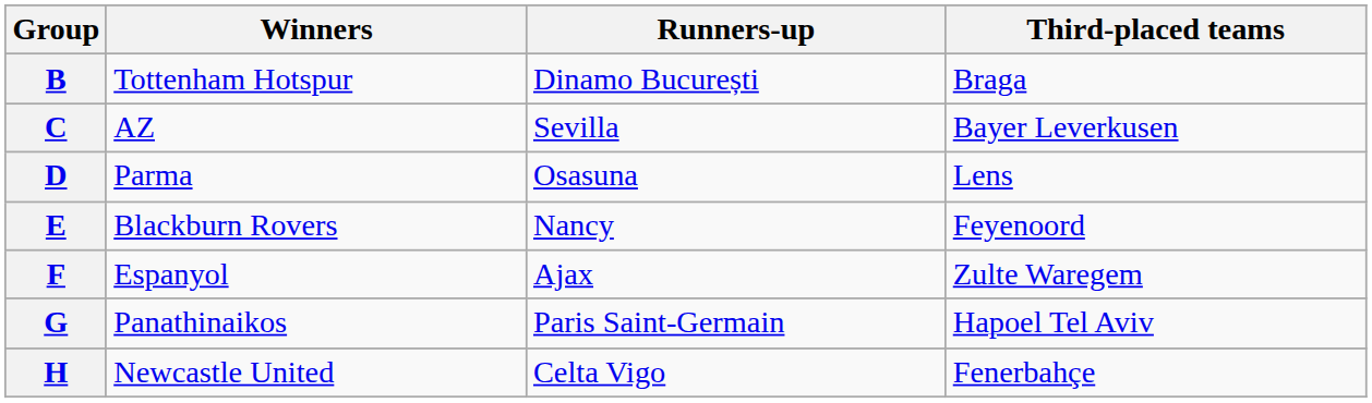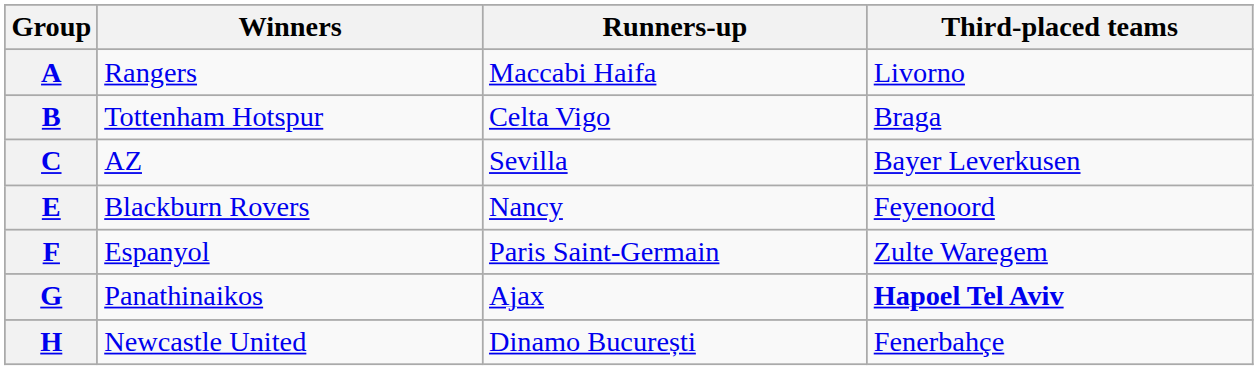+ row: A | Rangers | Maccabi Haifa | Livorno
B | Runners-up: Dinamo București -> Celta Vigo
- row: D | Parma | Osasuna | Lens
F | Runners-up: Ajax -> Paris Saint-Germain
G | Runners-up: Paris Saint-Germain -> Ajax
G | Third-placed teams: normal -> bold
H | Runners-up: Celta Vigo -> Dinamo București
